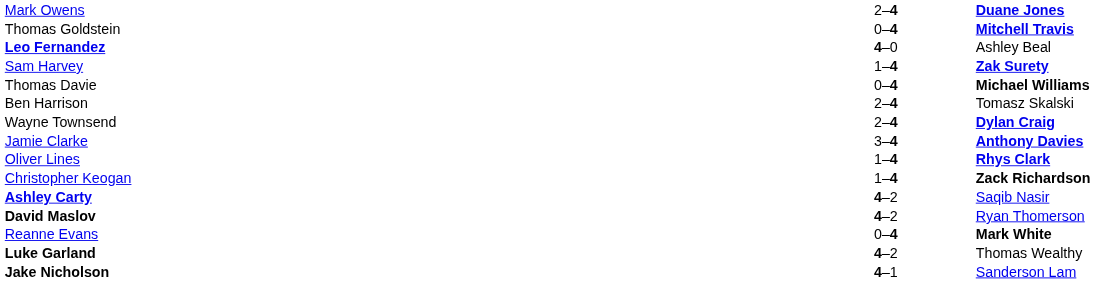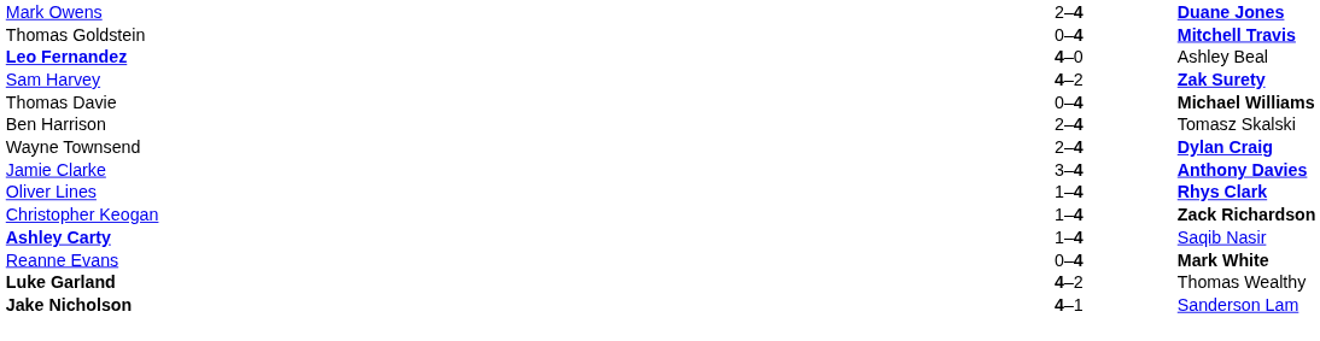Sam Harvey | column 2: 1–4 -> 4–2
Ashley Carty | column 2: 4–2 -> 1–4
- row: David Maslov | 4–2 | Ryan Thomerson
